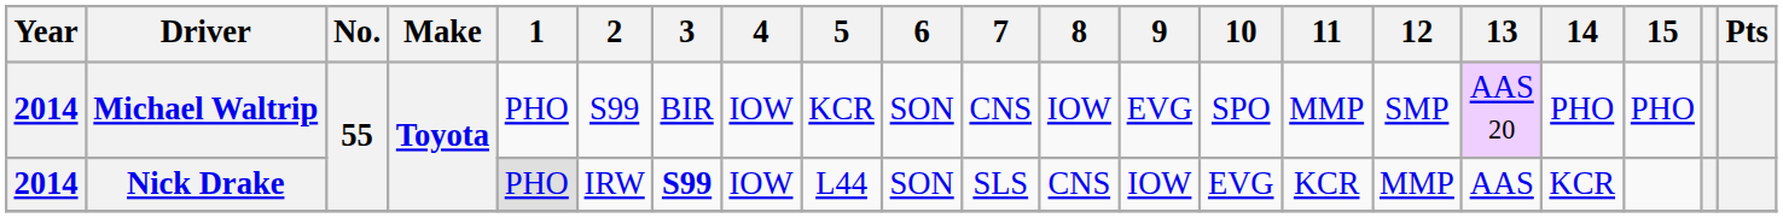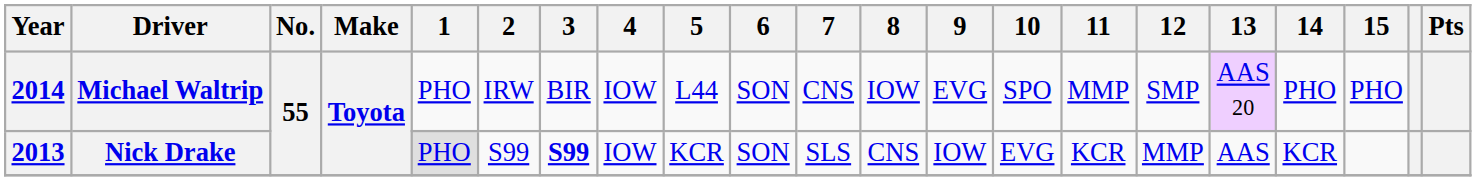Michael Waltrip | 2: S99 -> IRW
Michael Waltrip | 5: KCR -> L44
Nick Drake | Year: 2014 -> 2013
Nick Drake | 2: IRW -> S99
Nick Drake | 5: L44 -> KCR
